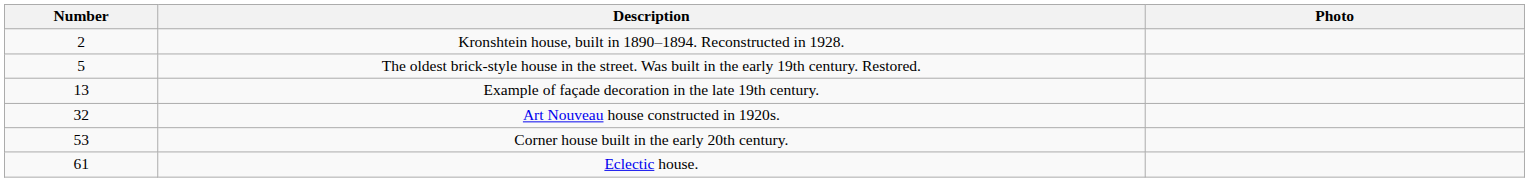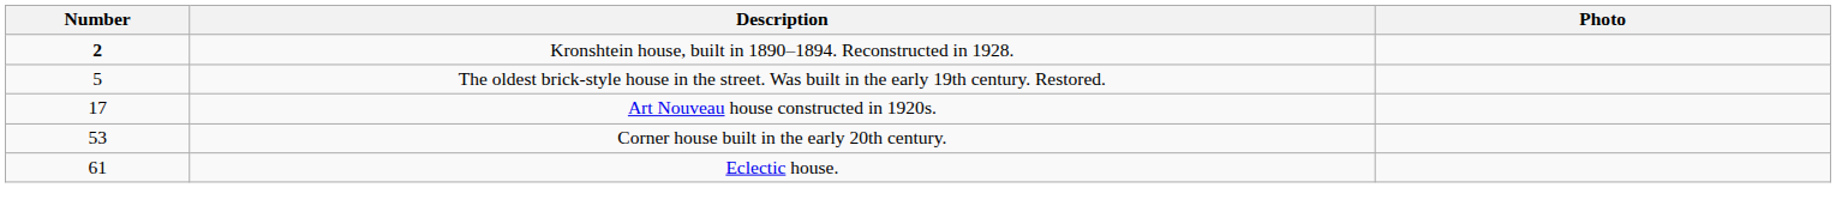Kronshtein house, built in 1890–1894. Reconstructed in 1928. | Number: normal -> bold
- row: 13 | Example of façade decoration in the late 19th century.
Art Nouveau house constructed in 1920s. | Number: 32 -> 17
